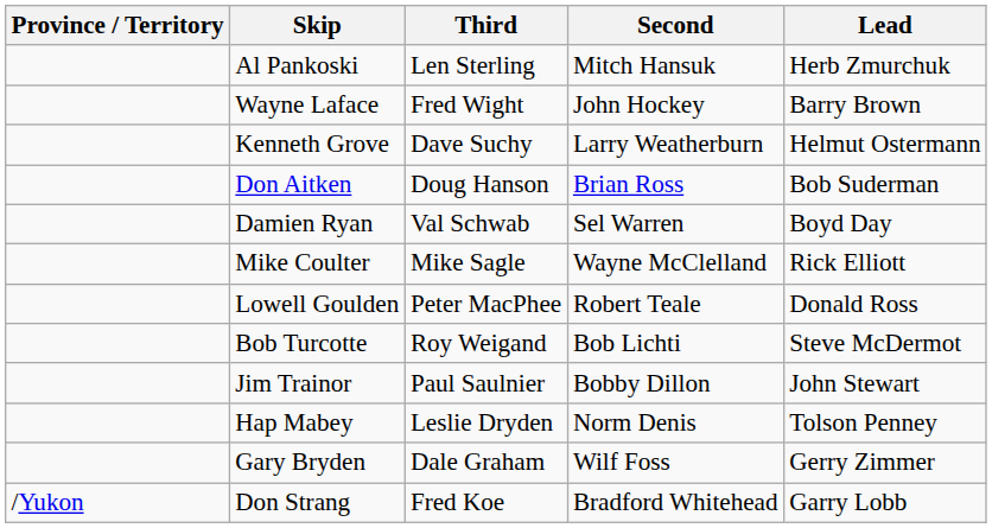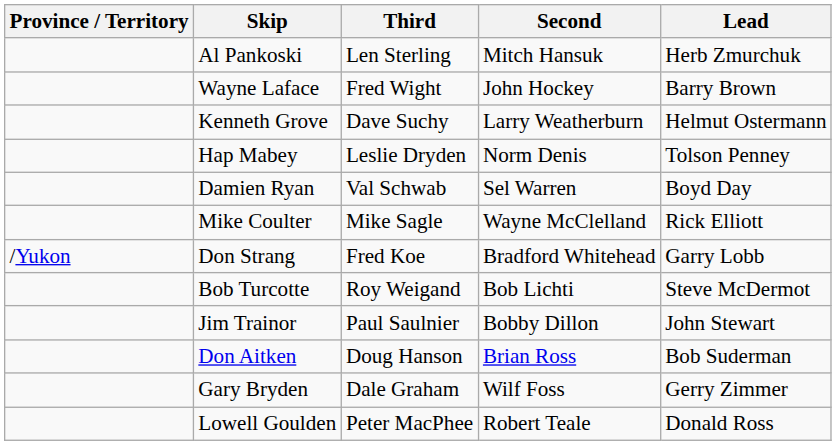rows swapped: Hap Mabey <-> Don Aitken
rows swapped: Lowell Goulden <-> Don Strang
